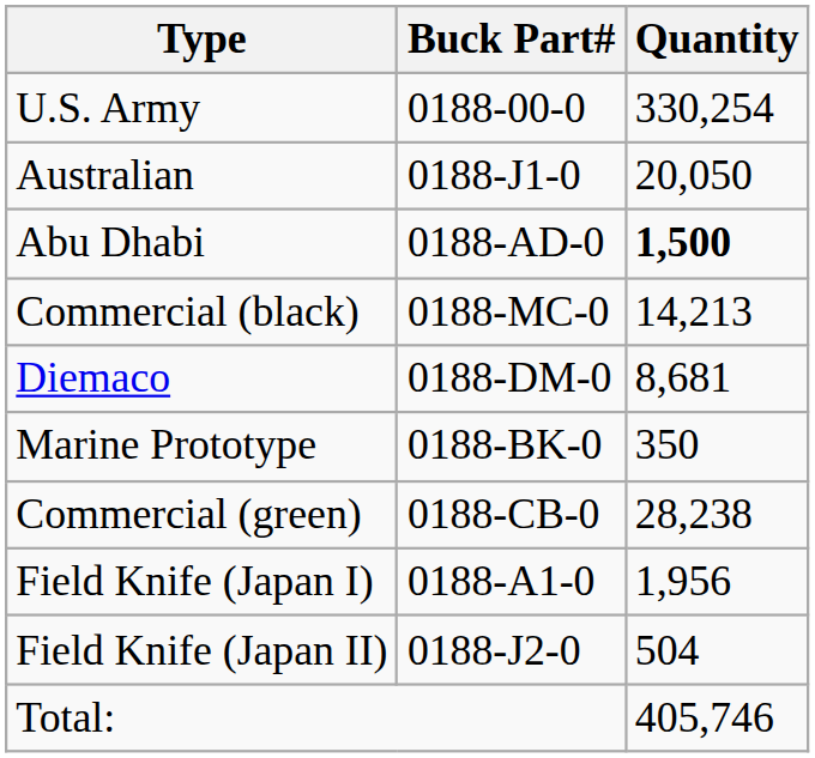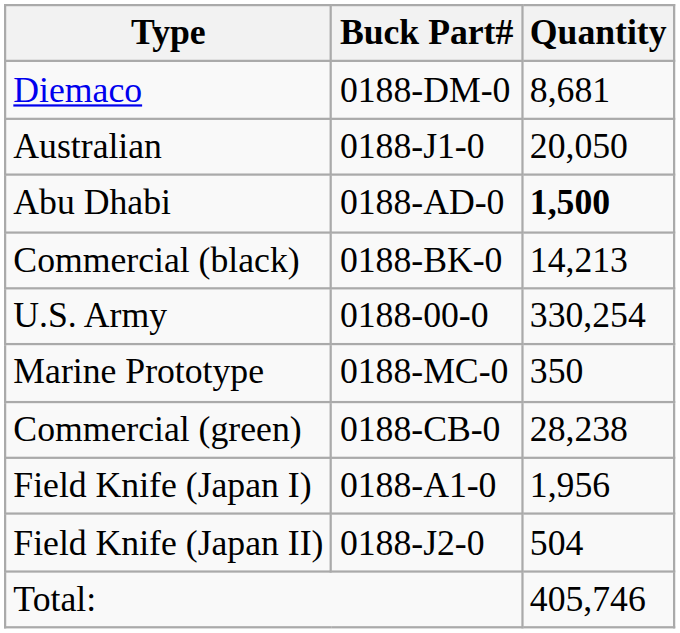rows swapped: U.S. Army <-> Diemaco
Commercial (black) | Buck Part#: 0188-MC-0 -> 0188-BK-0
Marine Prototype | Buck Part#: 0188-BK-0 -> 0188-MC-0
